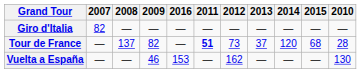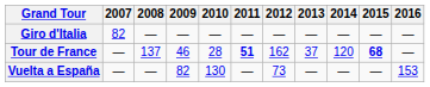columns swapped: 2010 <-> 2016
Tour de France | 2009: 82 -> 46
Tour de France | 2012: 73 -> 162
Tour de France | 2015: normal -> bold
Vuelta a España | 2009: 46 -> 82
Vuelta a España | 2012: 162 -> 73
